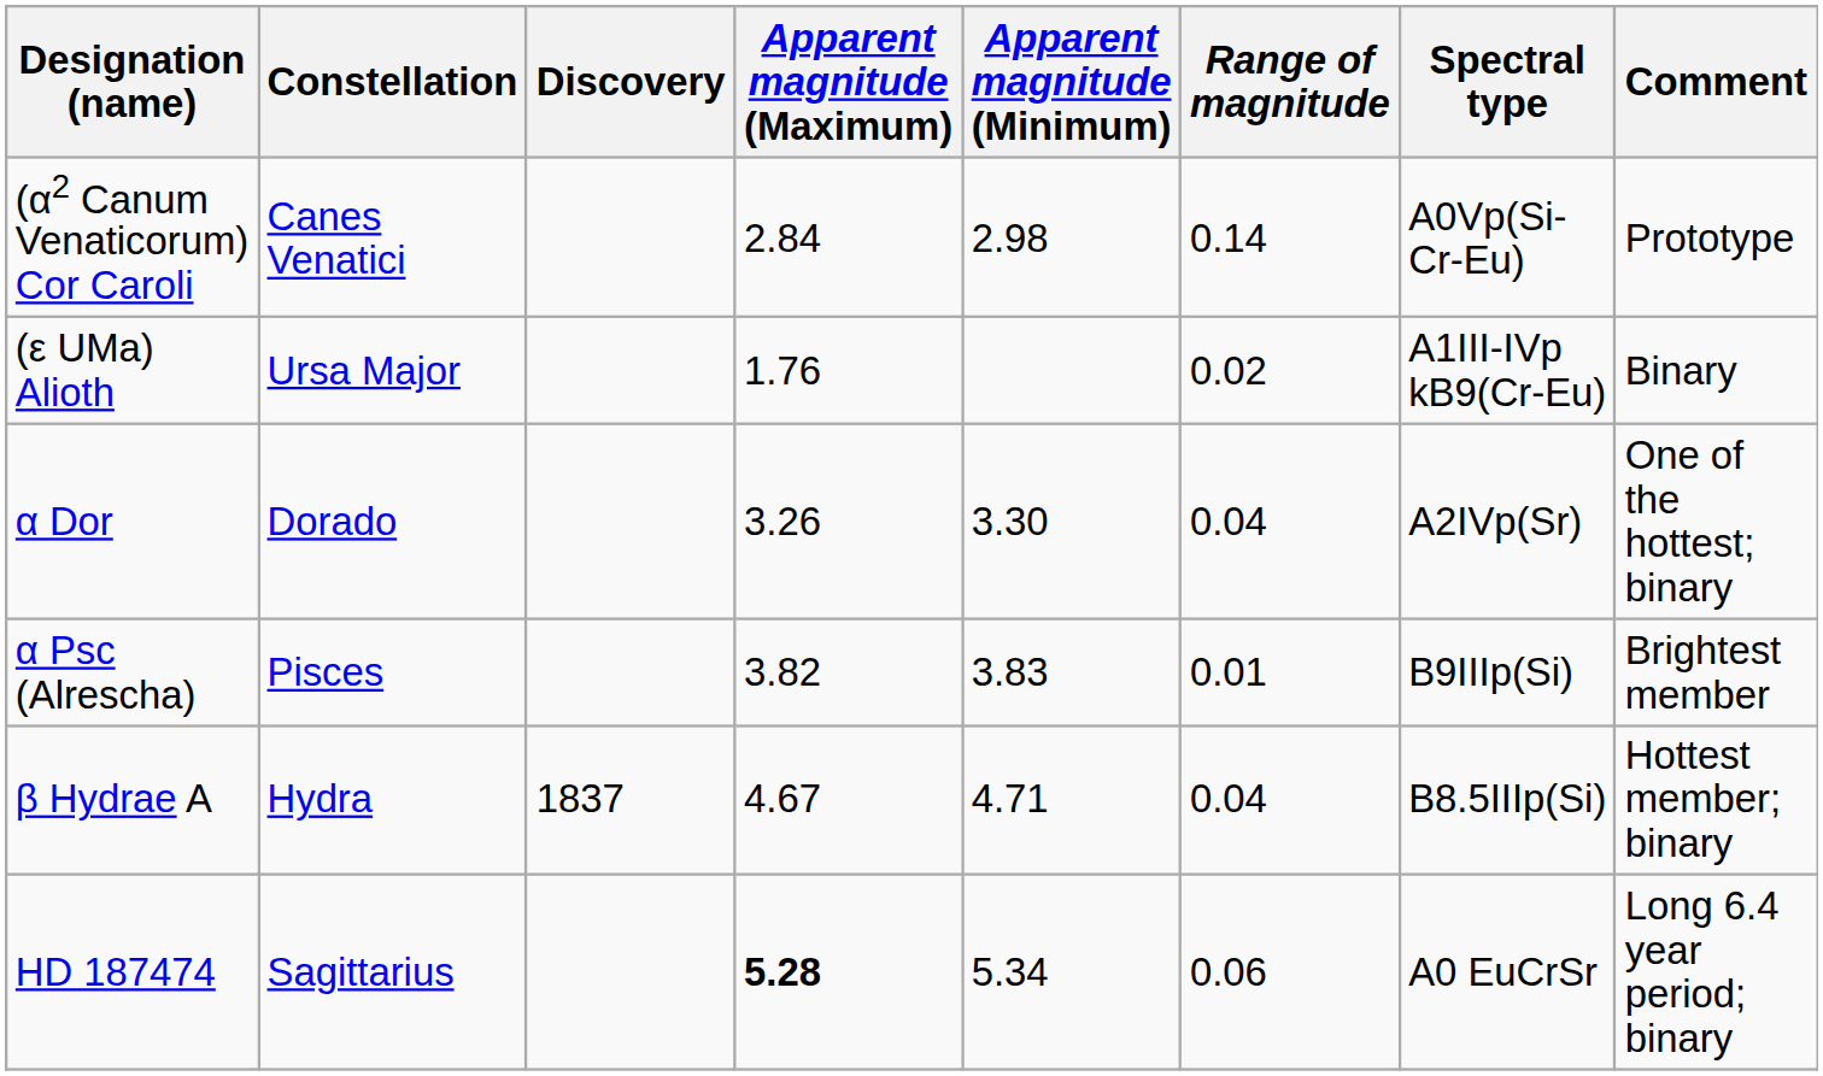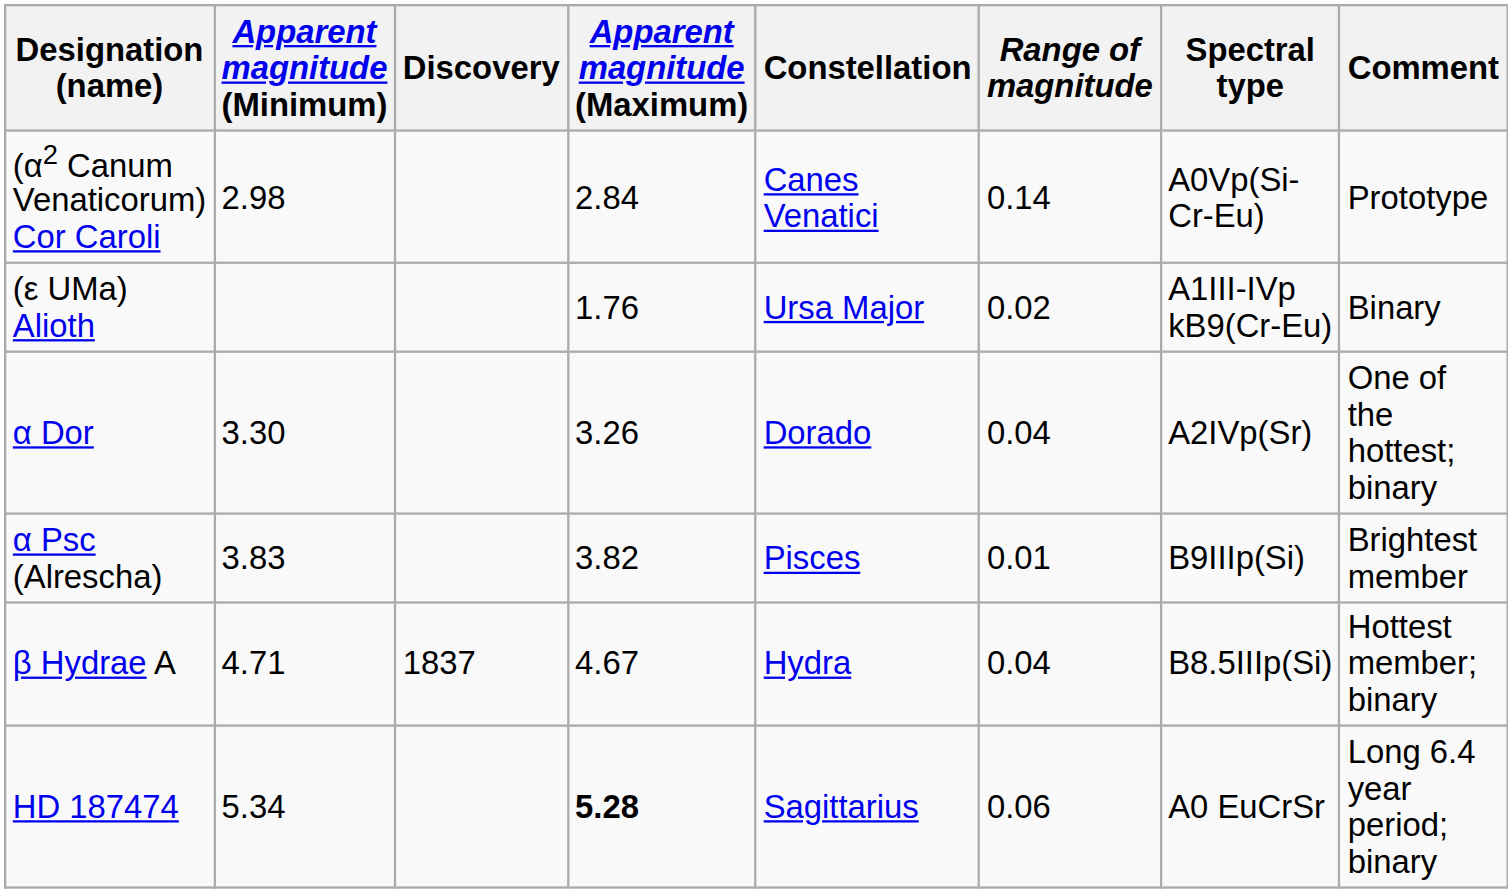columns swapped: Constellation <-> Apparent magnitude (Minimum)
